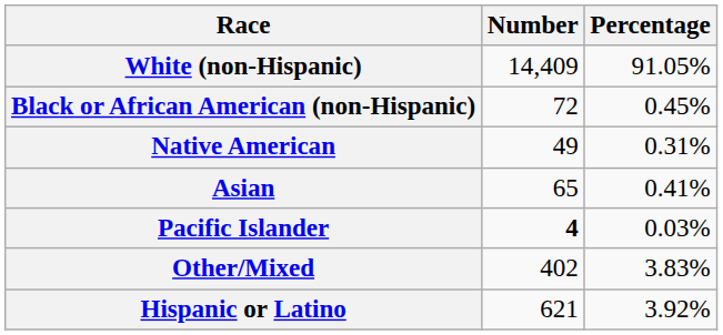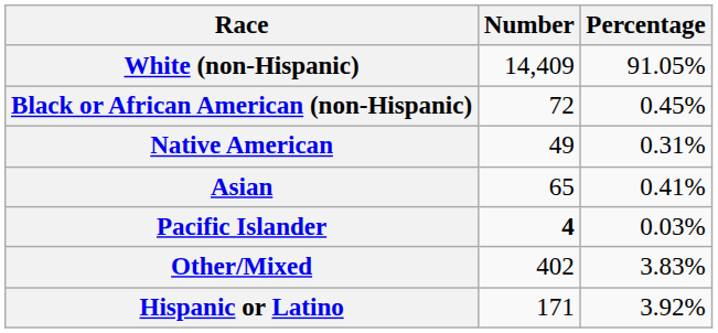Hispanic or Latino | Number: 621 -> 171
